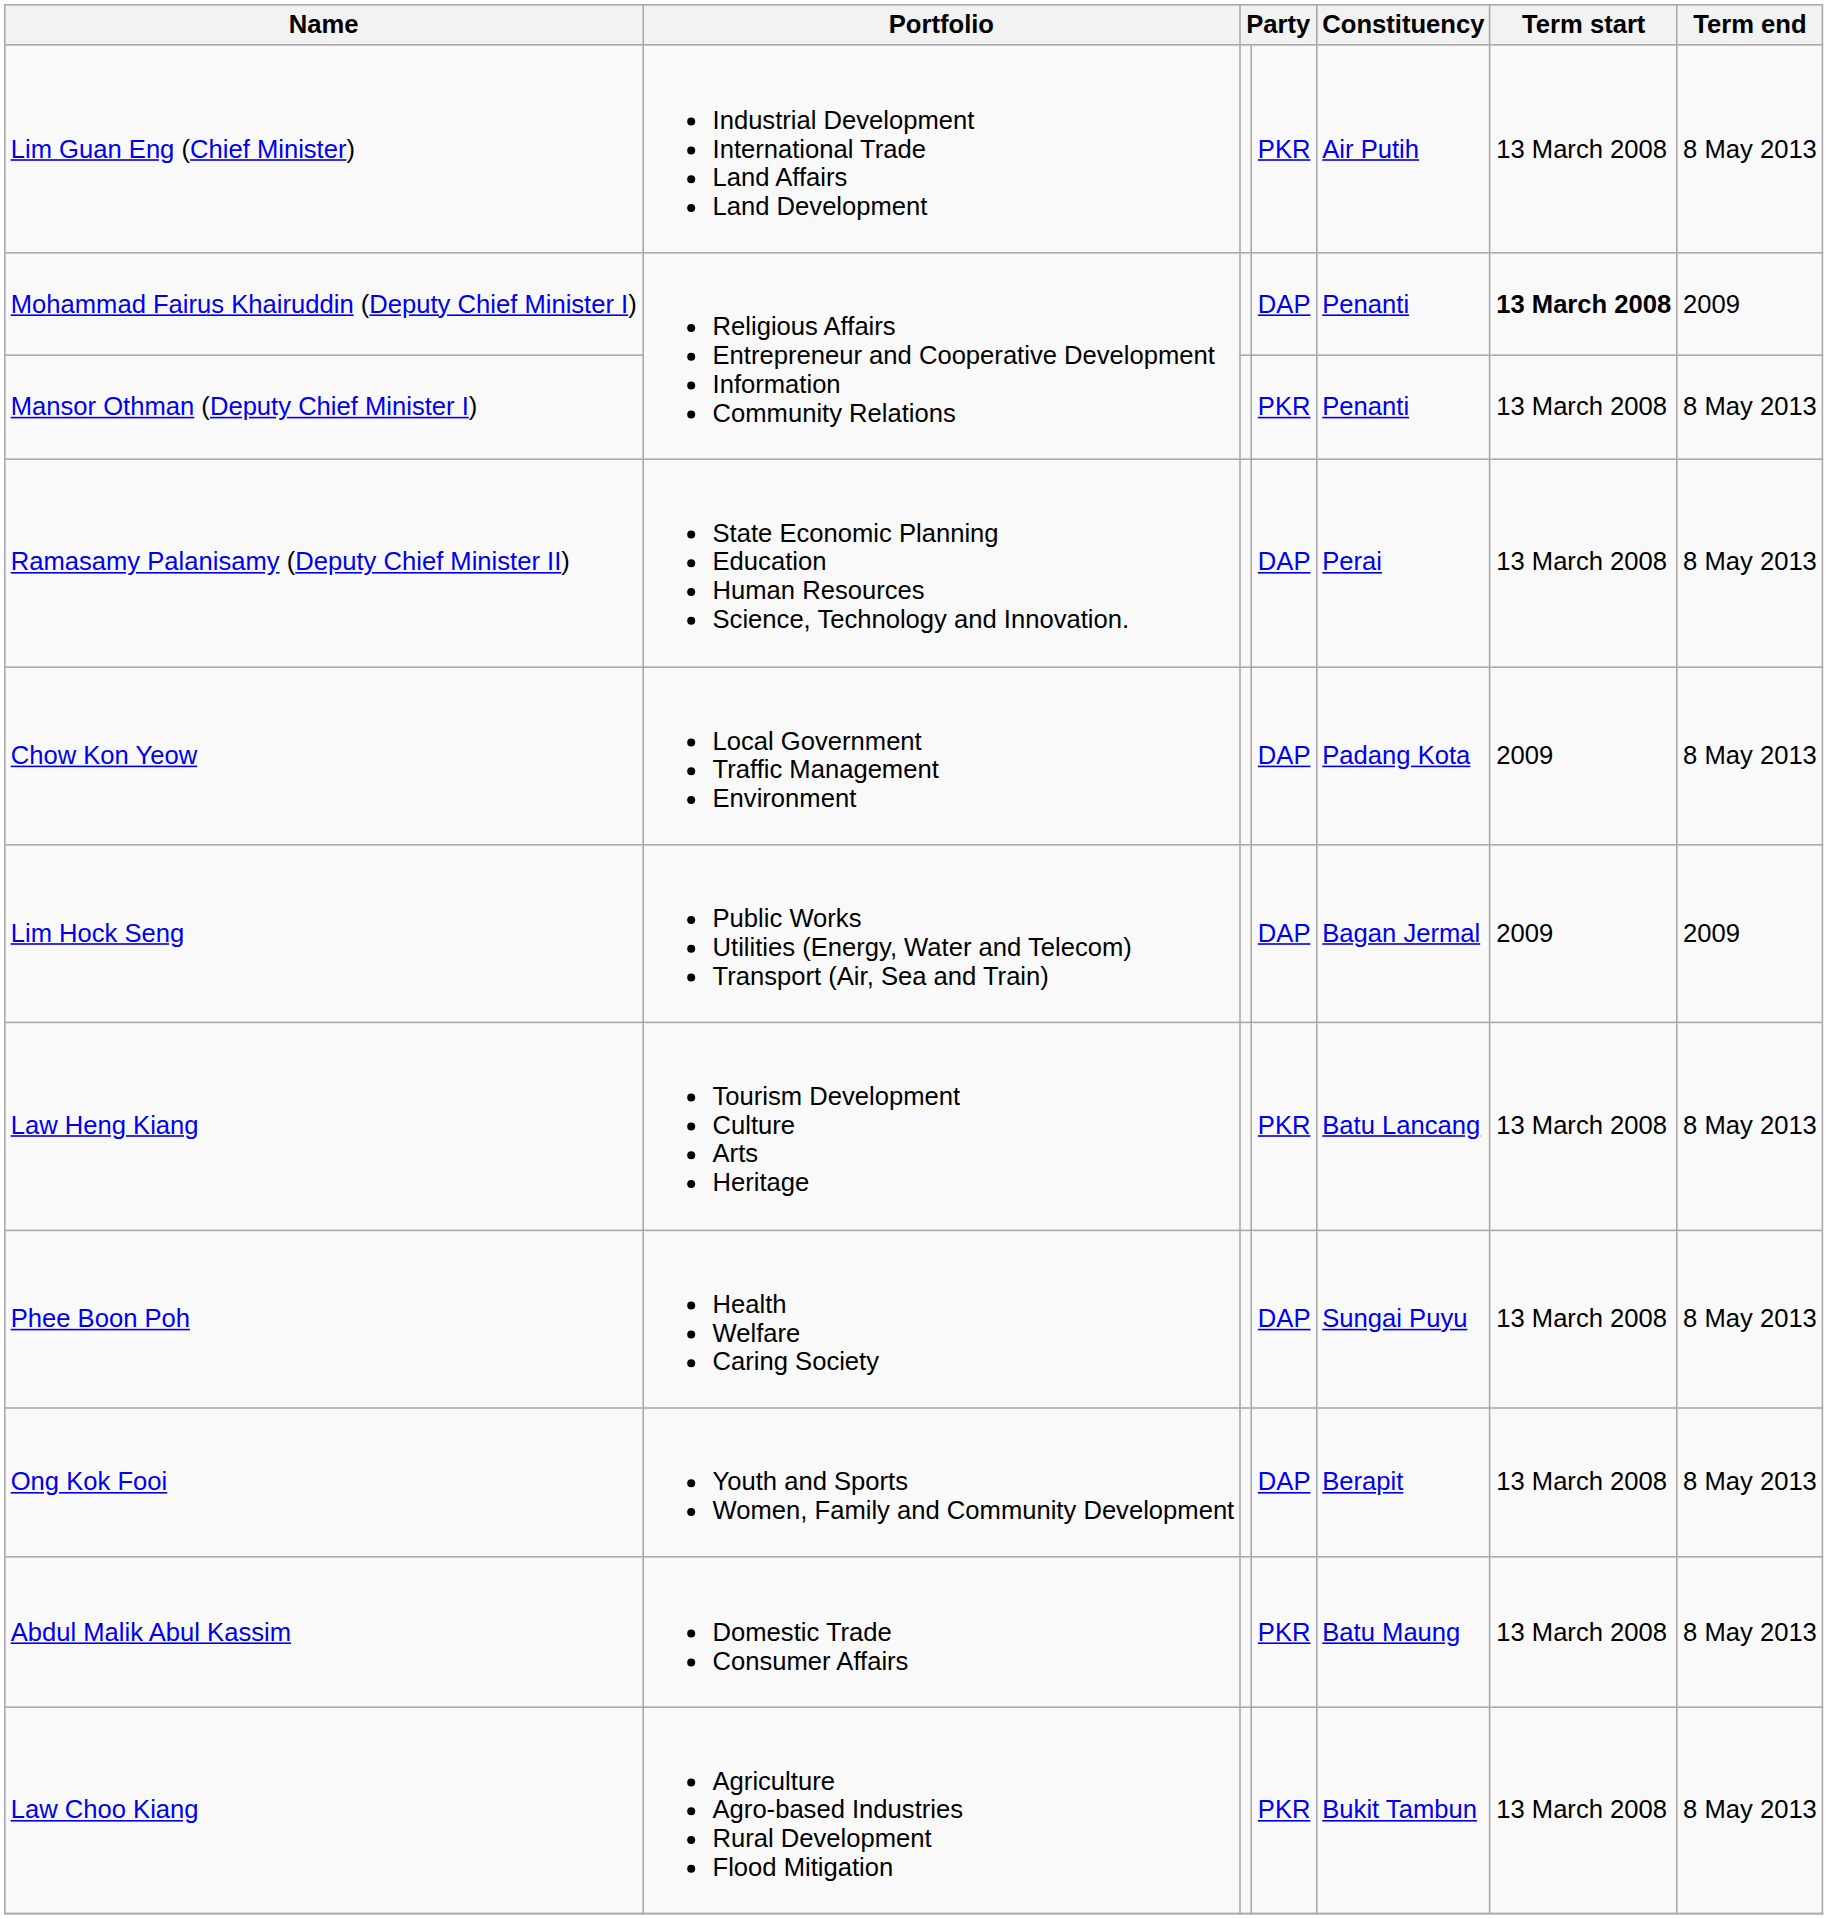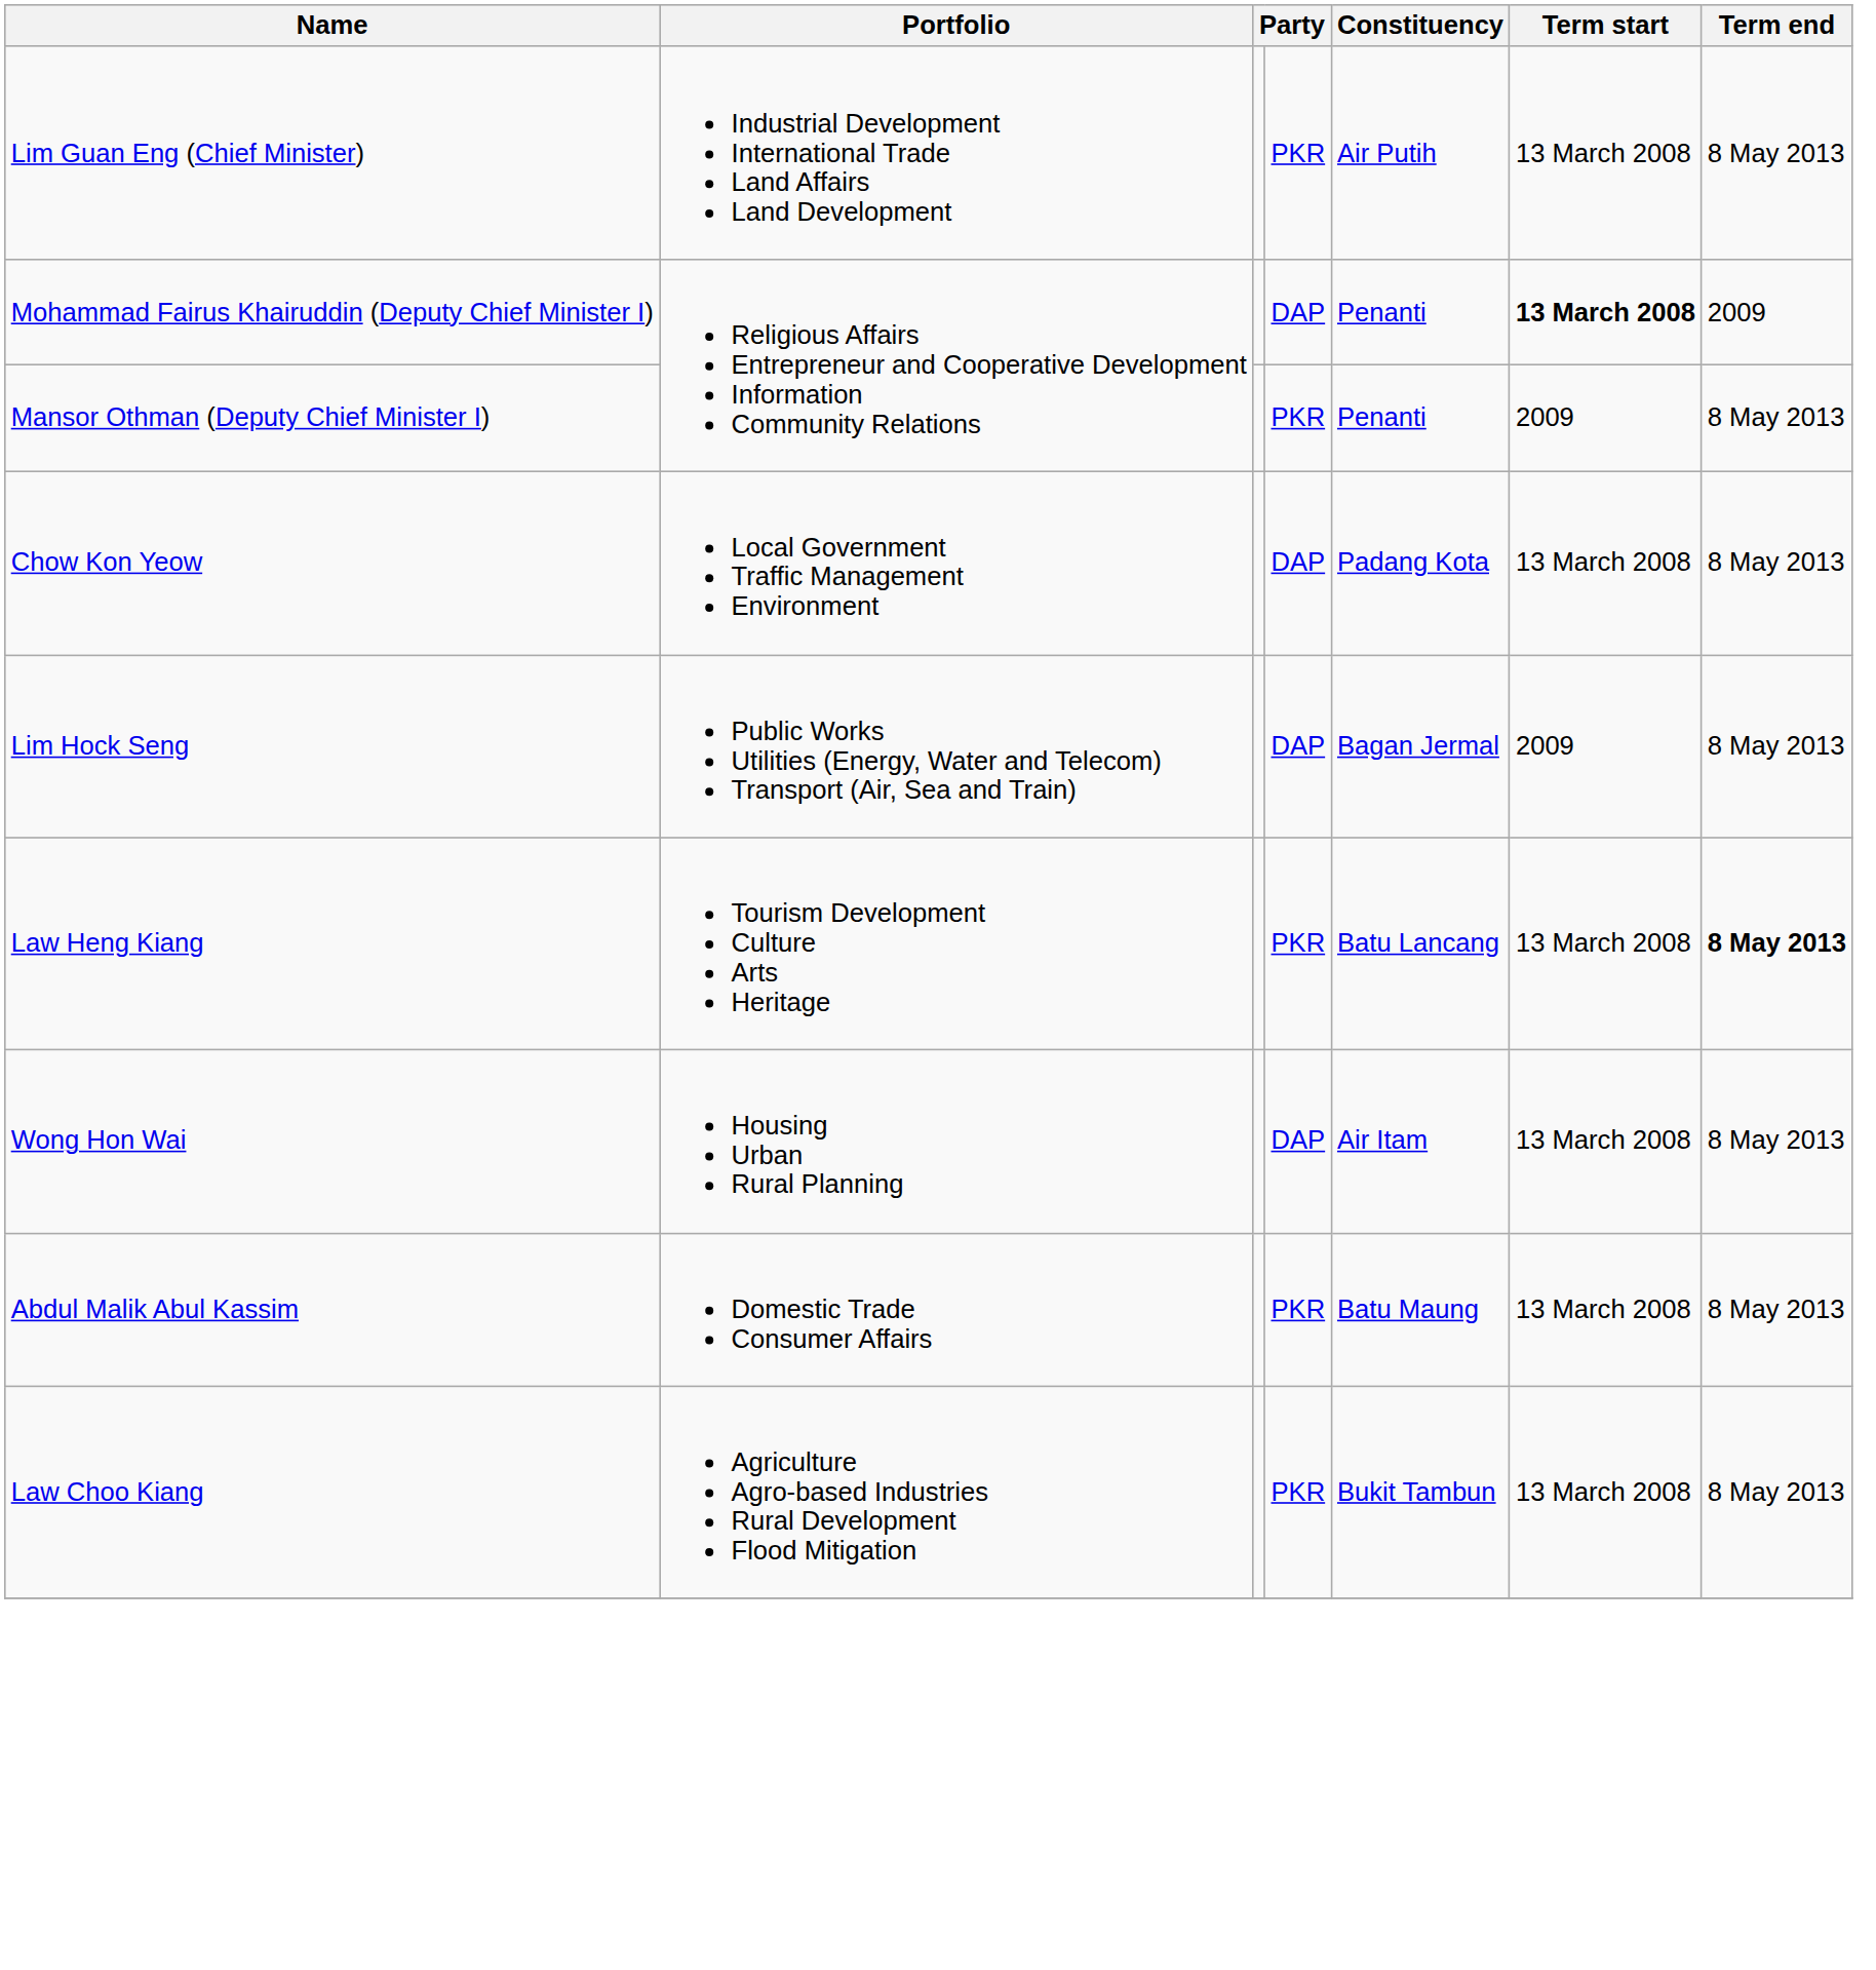Mansor Othman (Deputy Chief Minister I) | Term start: 13 March 2008 -> 2009
- row: Ramasamy Palanisamy (Deputy Chief Minister II) | State Economic Planning Education Human Resources Science, Technology and Innovation. | DAP | Perai | 13 March 2008 | 8 May 2013
Chow Kon Yeow | Term start: 2009 -> 13 March 2008
Lim Hock Seng | Term end: 2009 -> 8 May 2013
Law Heng Kiang | Term end: normal -> bold
- row: Phee Boon Poh | Health Welfare Caring Society | DAP | Sungai Puyu | 13 March 2008 | 8 May 2013
+ row: Wong Hon Wai | Housing Urban Rural Planning | DAP | Air Itam | 13 March 2008 | 8 May 2013
- row: Ong Kok Fooi | Youth and Sports Women, Family and Community Development | DAP | Berapit | 13 March 2008 | 8 May 2013
